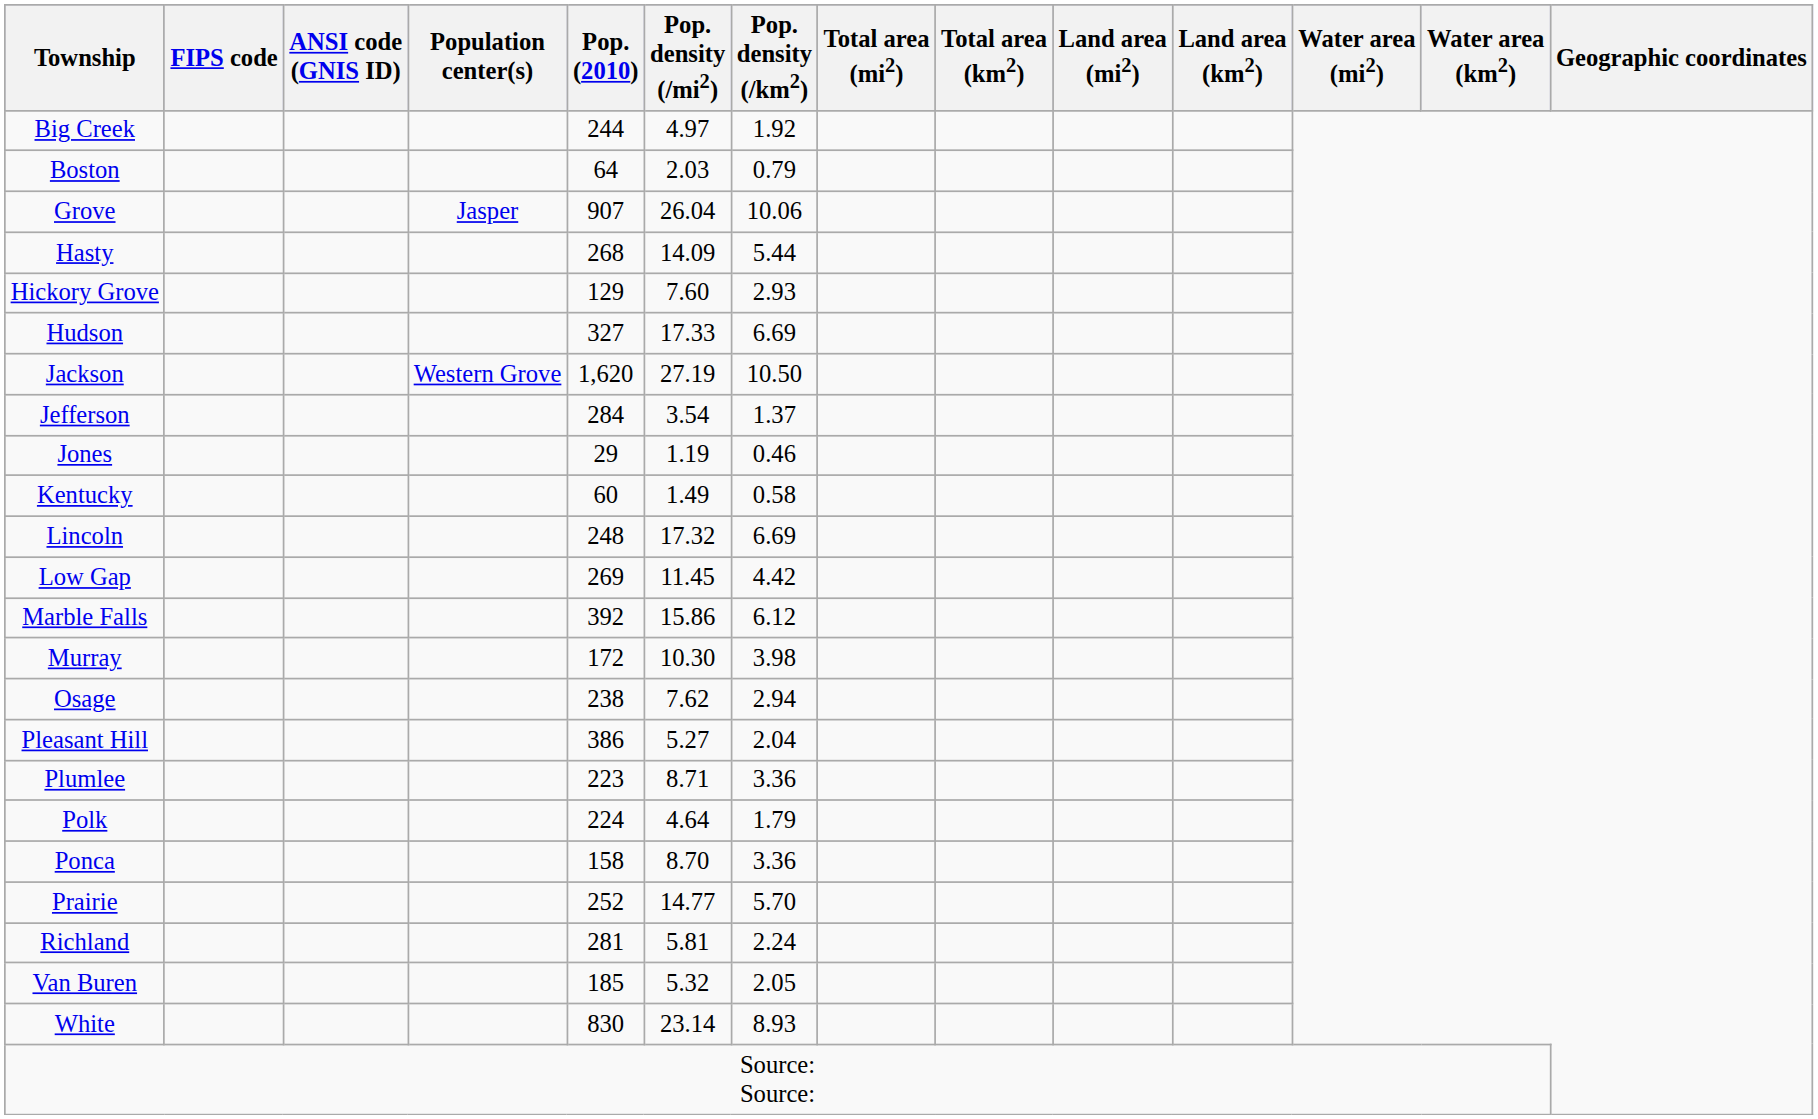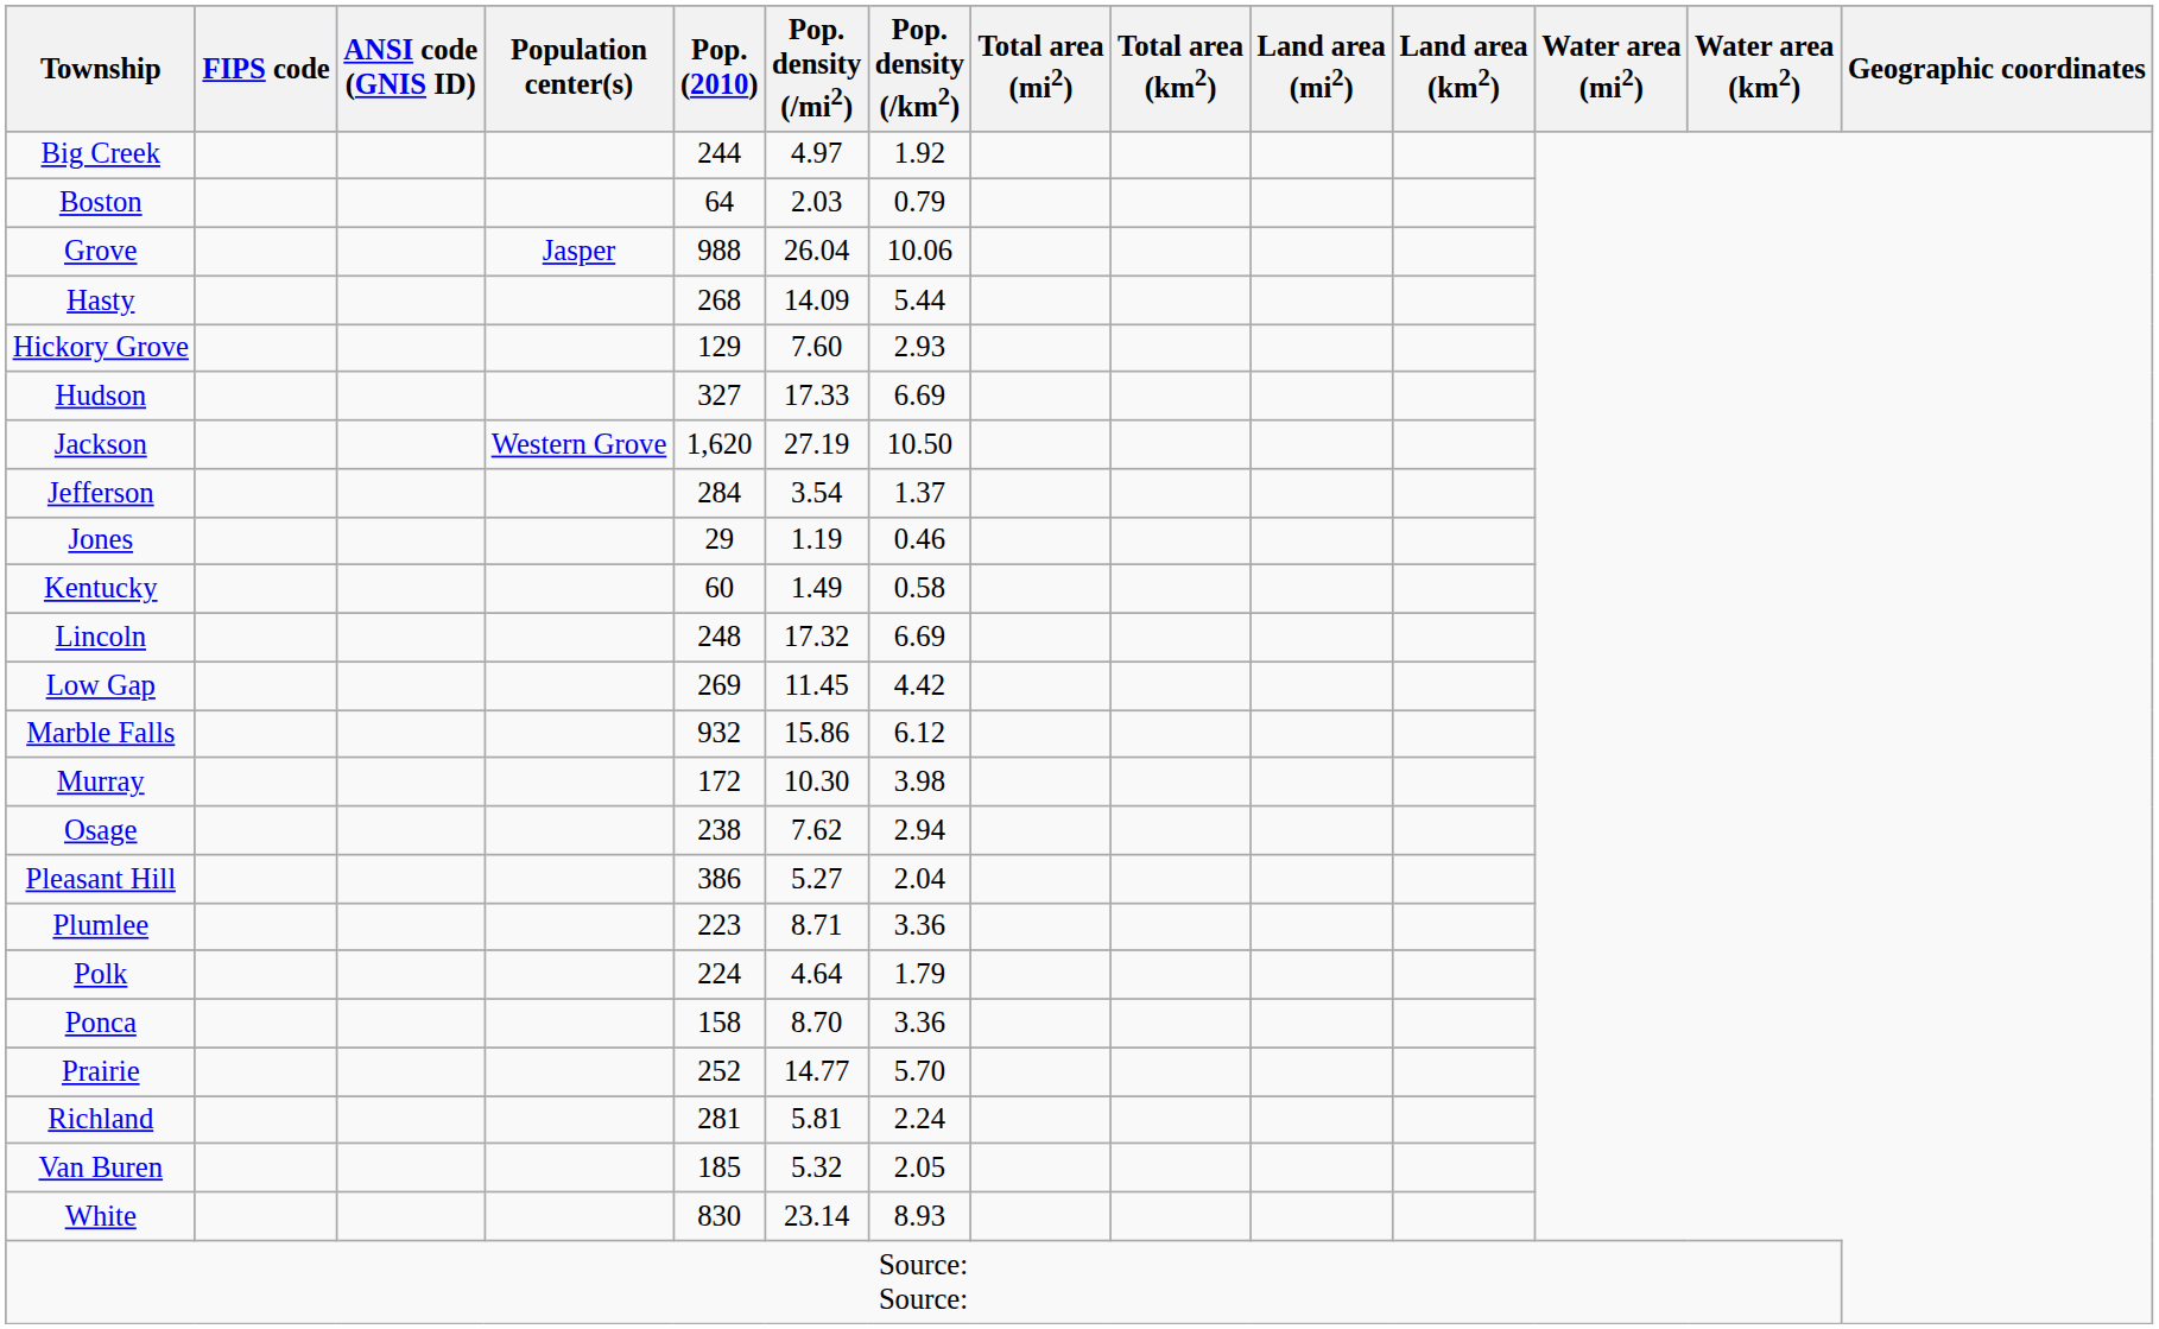Grove | Pop. (2010): 907 -> 988
Marble Falls | Pop. (2010): 392 -> 932
